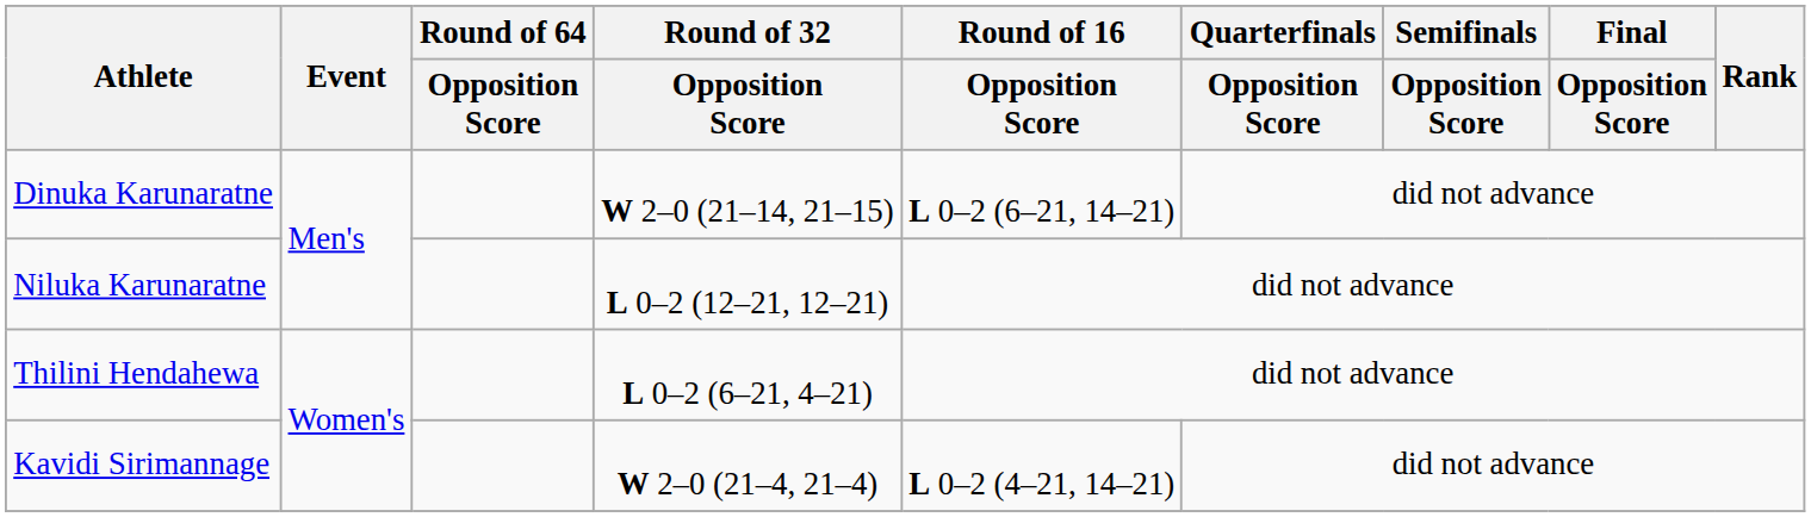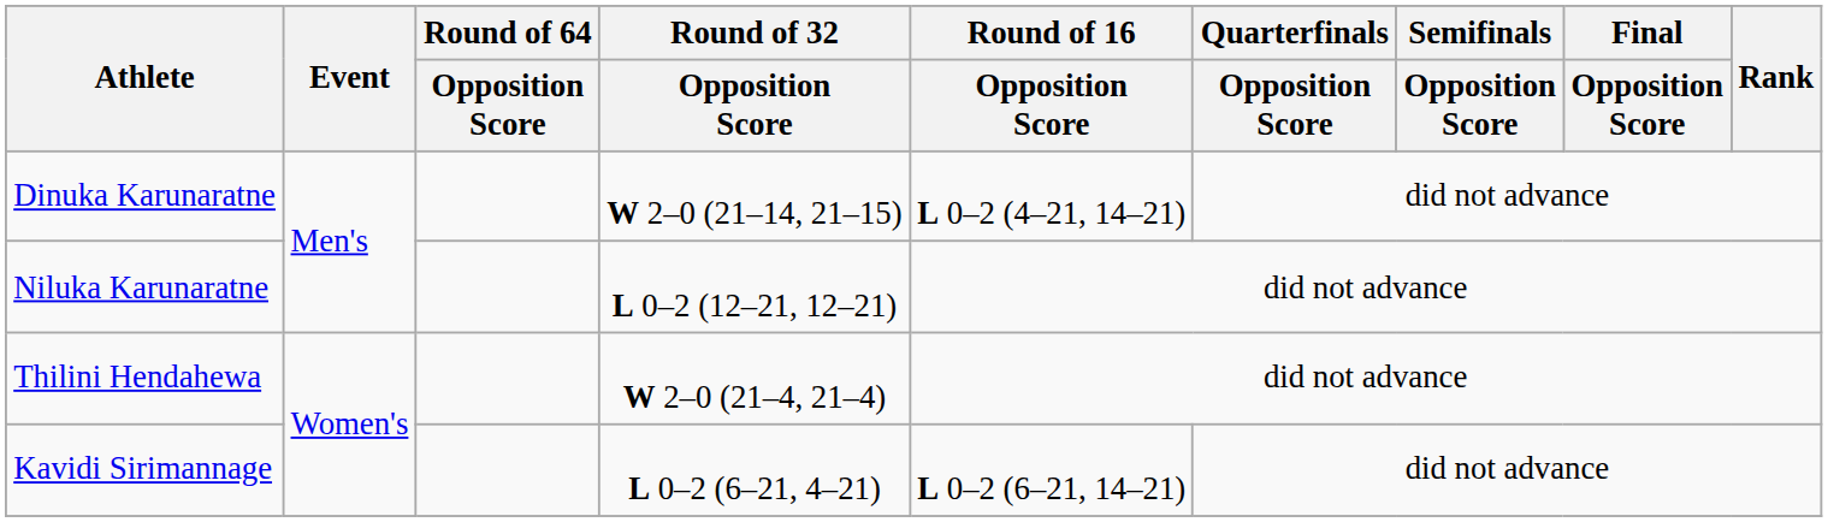Dinuka Karunaratne | Round of 16 / Opposition Score: L 0–2 (6–21, 14–21) -> L 0–2 (4–21, 14–21)
Thilini Hendahewa | Round of 32 / Opposition Score: L 0–2 (6–21, 4–21) -> W 2–0 (21–4, 21–4)
Kavidi Sirimannage | Round of 32 / Opposition Score: W 2–0 (21–4, 21–4) -> L 0–2 (6–21, 4–21)
Kavidi Sirimannage | Round of 16 / Opposition Score: L 0–2 (4–21, 14–21) -> L 0–2 (6–21, 14–21)
